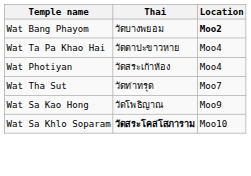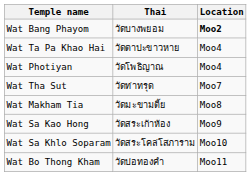Wat Photiyan | Thai: วัดสระเก้าห้อง -> วัดโพธิญาณ
+ row: Wat Makham Tia | วัดมะขามติ้ย | Moo8
Wat Sa Kao Hong | Thai: วัดโพธิญาณ -> วัดสระเก้าห้อง
Wat Sa Khlo Soparam | Thai: bold -> normal
+ row: Wat Bo Thong Kham | วัดบ่อทองคำ | Moo11
